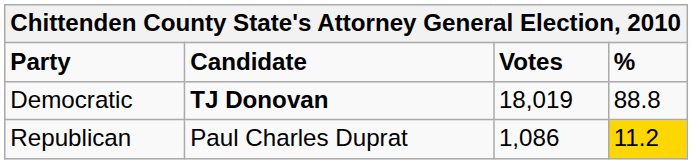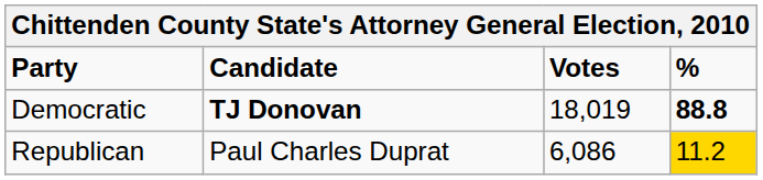Democratic | %: normal -> bold
Republican | Votes: 1,086 -> 6,086
